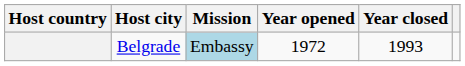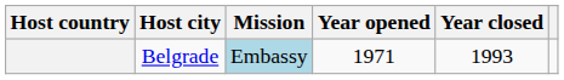Belgrade | Year opened: 1972 -> 1971
